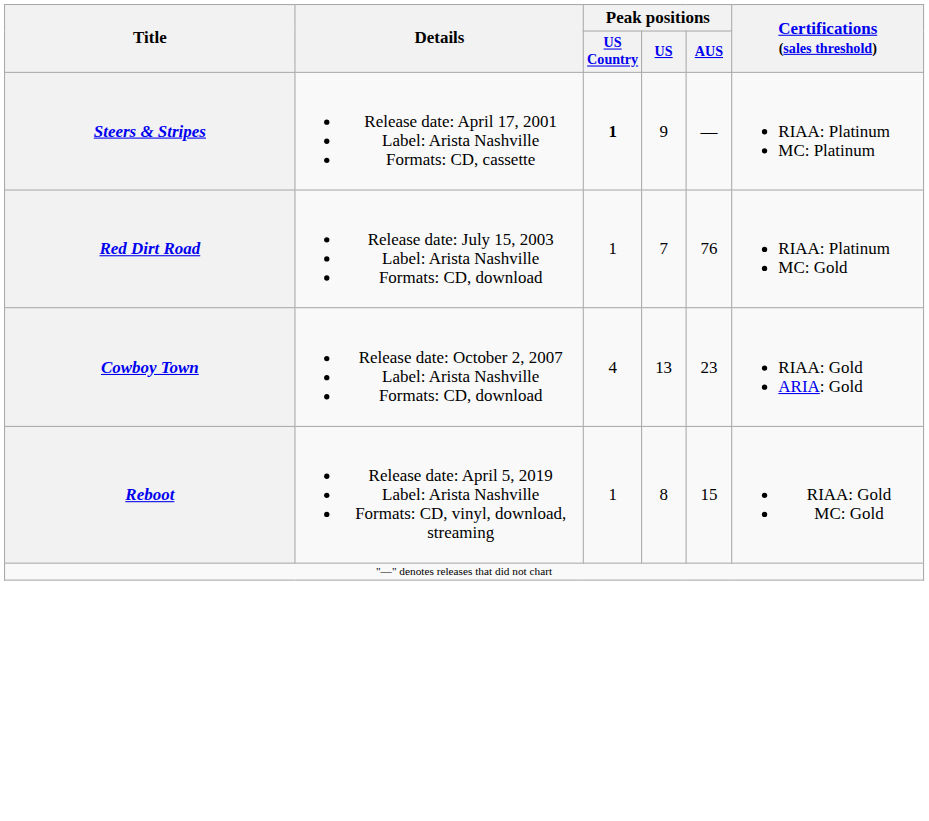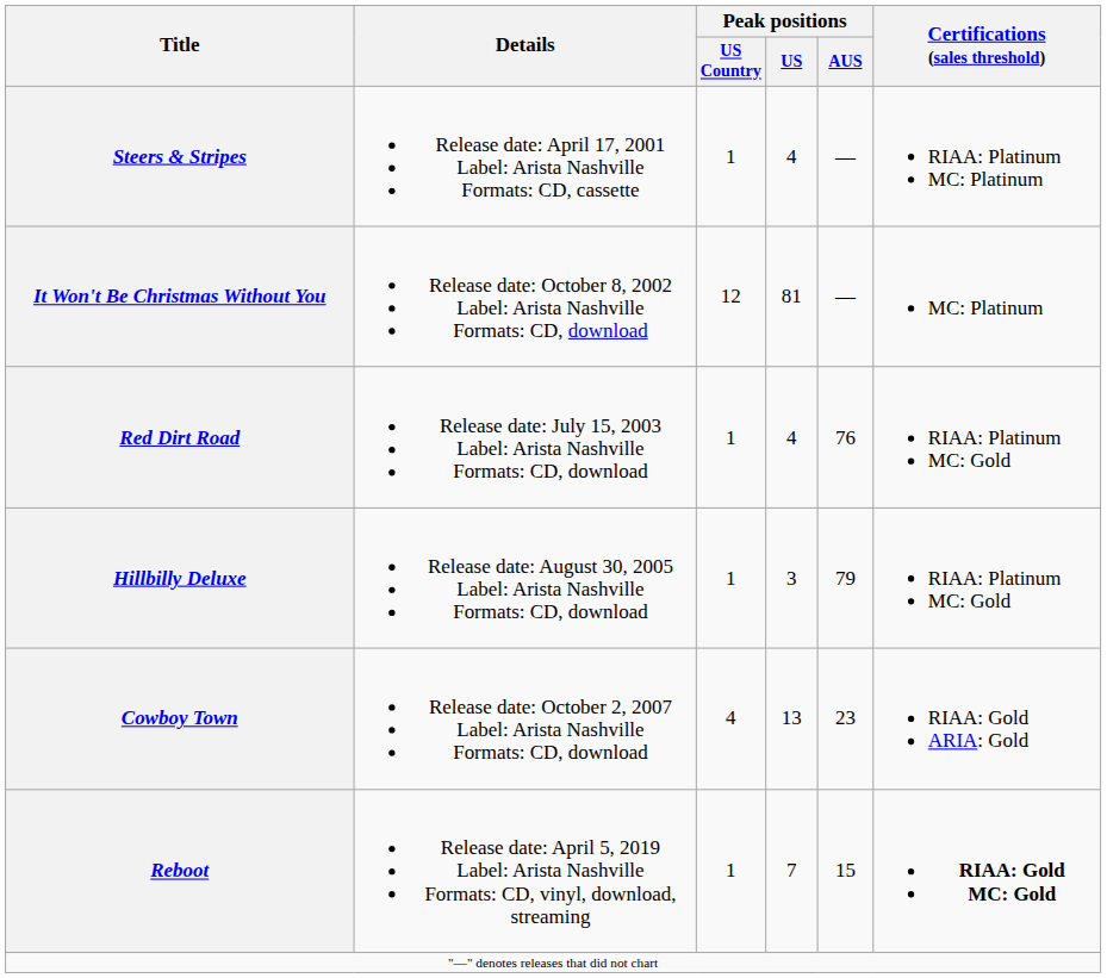Steers & Stripes | Peak positions / US Country: bold -> normal
Steers & Stripes | Peak positions / US: 9 -> 4
+ row: It Won't Be Christmas Without You | Release date: October 8, 2002 Label: Arista Nashville Formats: CD, download | 12 | 81 | — | MC: Platinum
Red Dirt Road | Peak positions / US: 7 -> 4
+ row: Hillbilly Deluxe | Release date: August 30, 2005 Label: Arista Nashville Formats: CD, download | 1 | 3 | 79 | RIAA: Platinum MC: Gold
Reboot | Peak positions / US: 8 -> 7
Reboot | Certifications (sales threshold): normal -> bold
